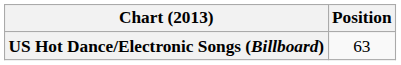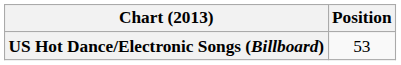US Hot Dance/Electronic Songs (Billboard) | Position: 63 -> 53
